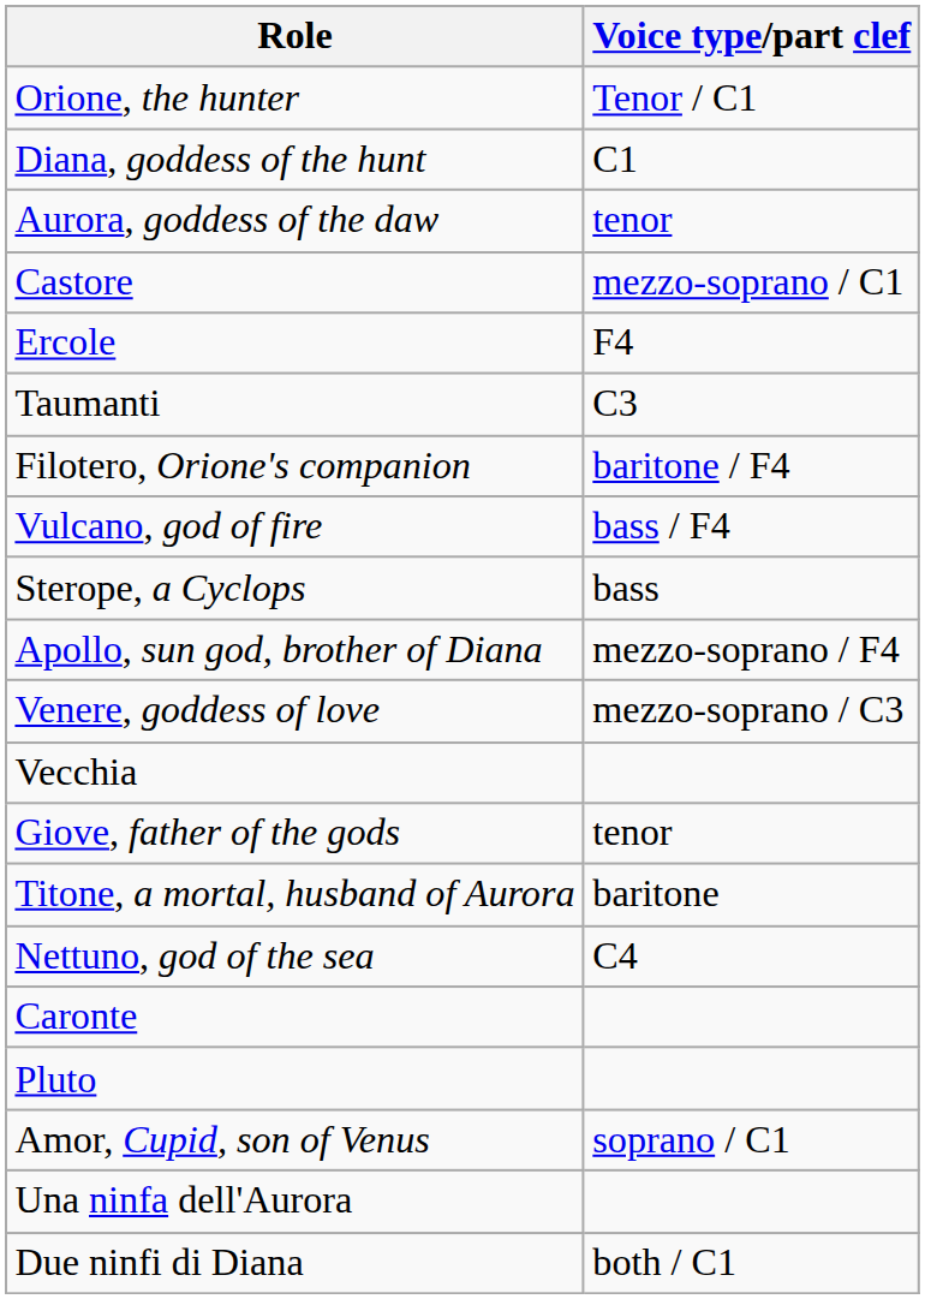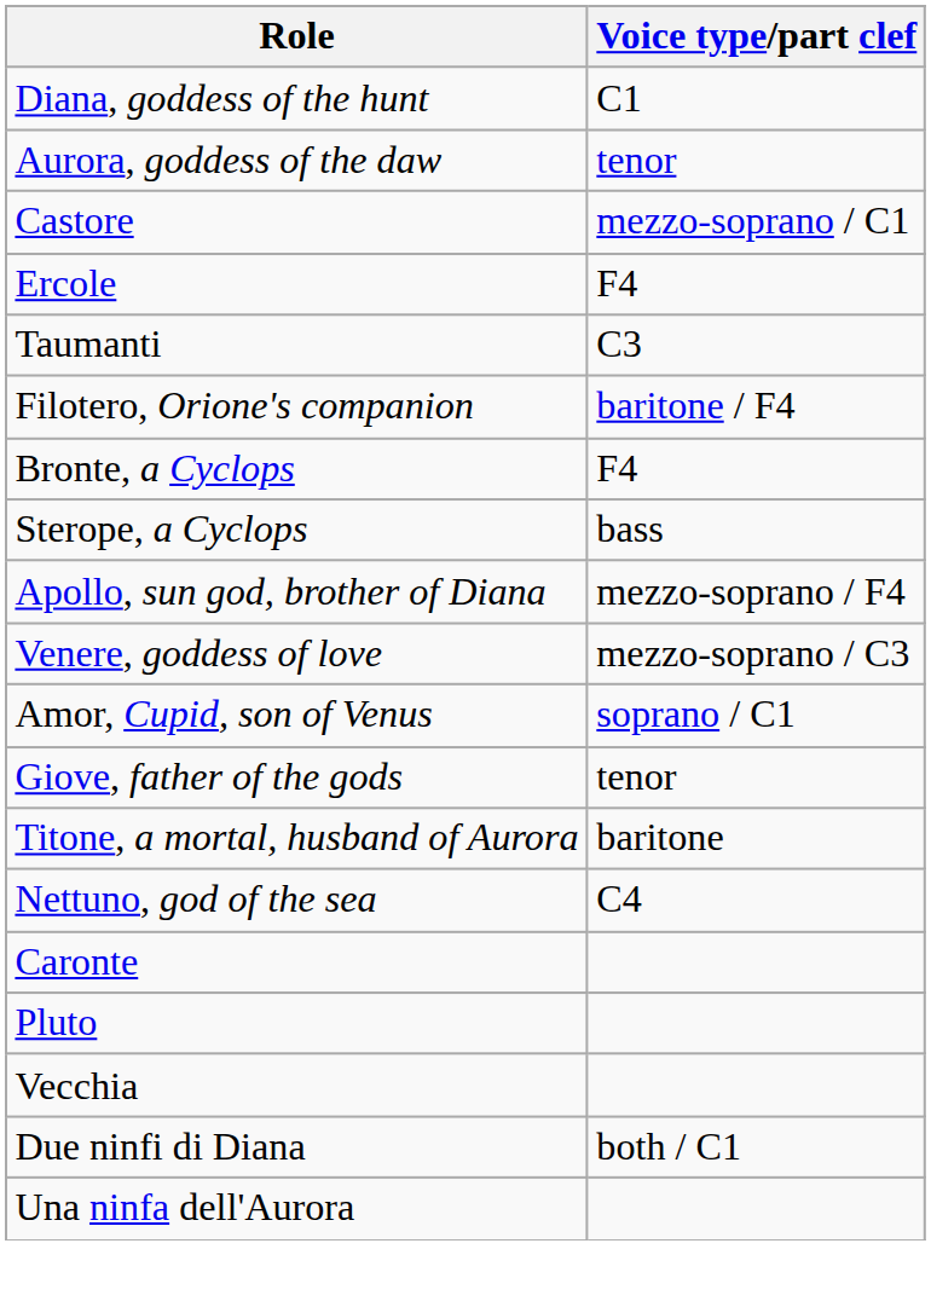- row: Orione, the hunter | Tenor / C1
- row: Vulcano, god of fire | bass / F4
+ row: Bronte, a Cyclops | F4
rows swapped: Amor, Cupid, son of Venus <-> Vecchia
rows swapped: Una ninfa dell'Aurora <-> Due ninfi di Diana
